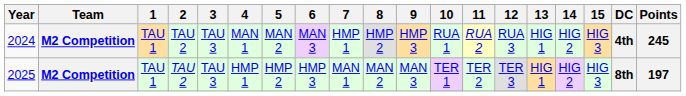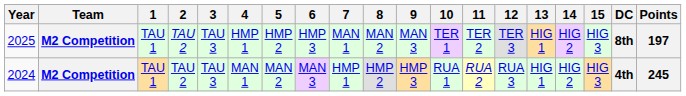rows swapped: 2024 <-> 2025
